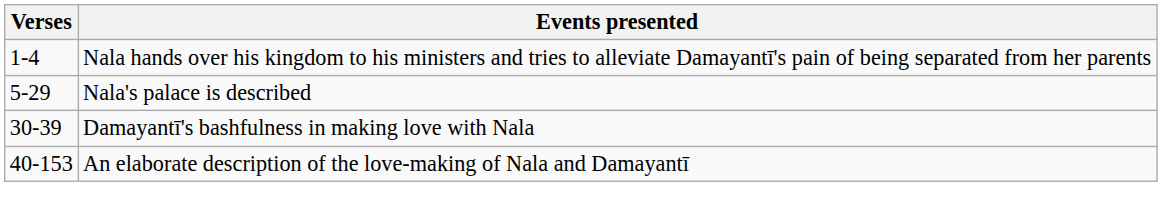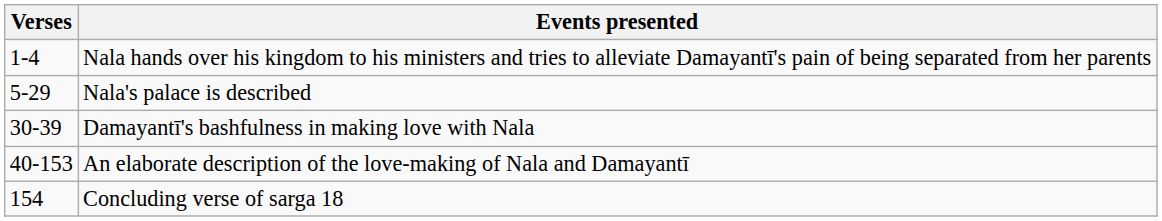+ row: 154 | Concluding verse of sarga 18
